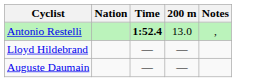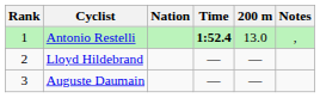+ column: Rank | 1 | 2 | 3
